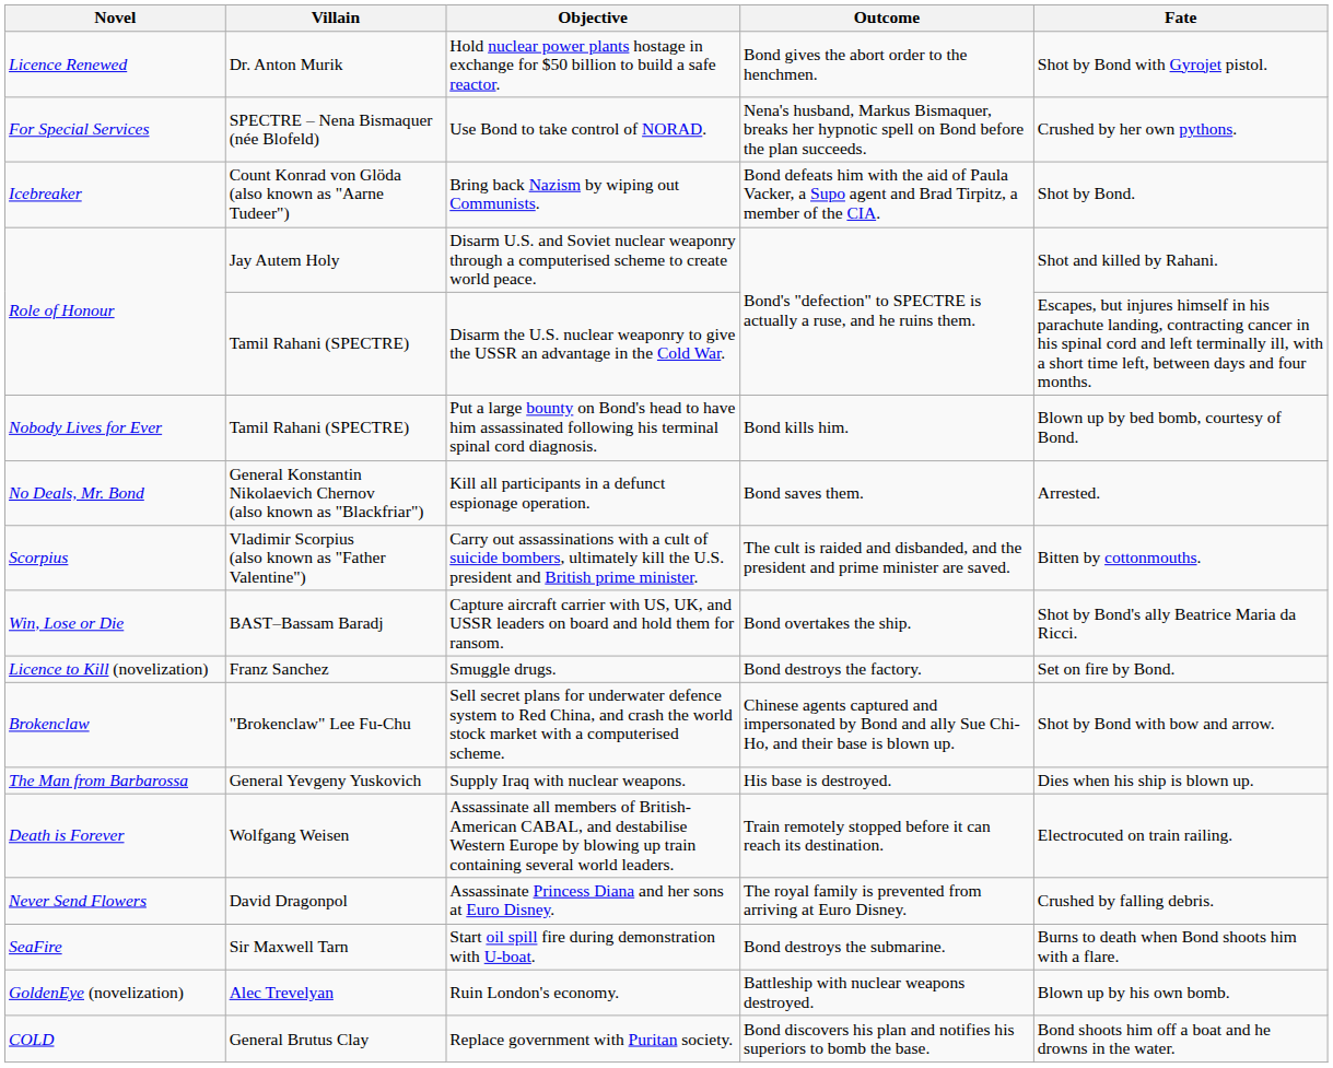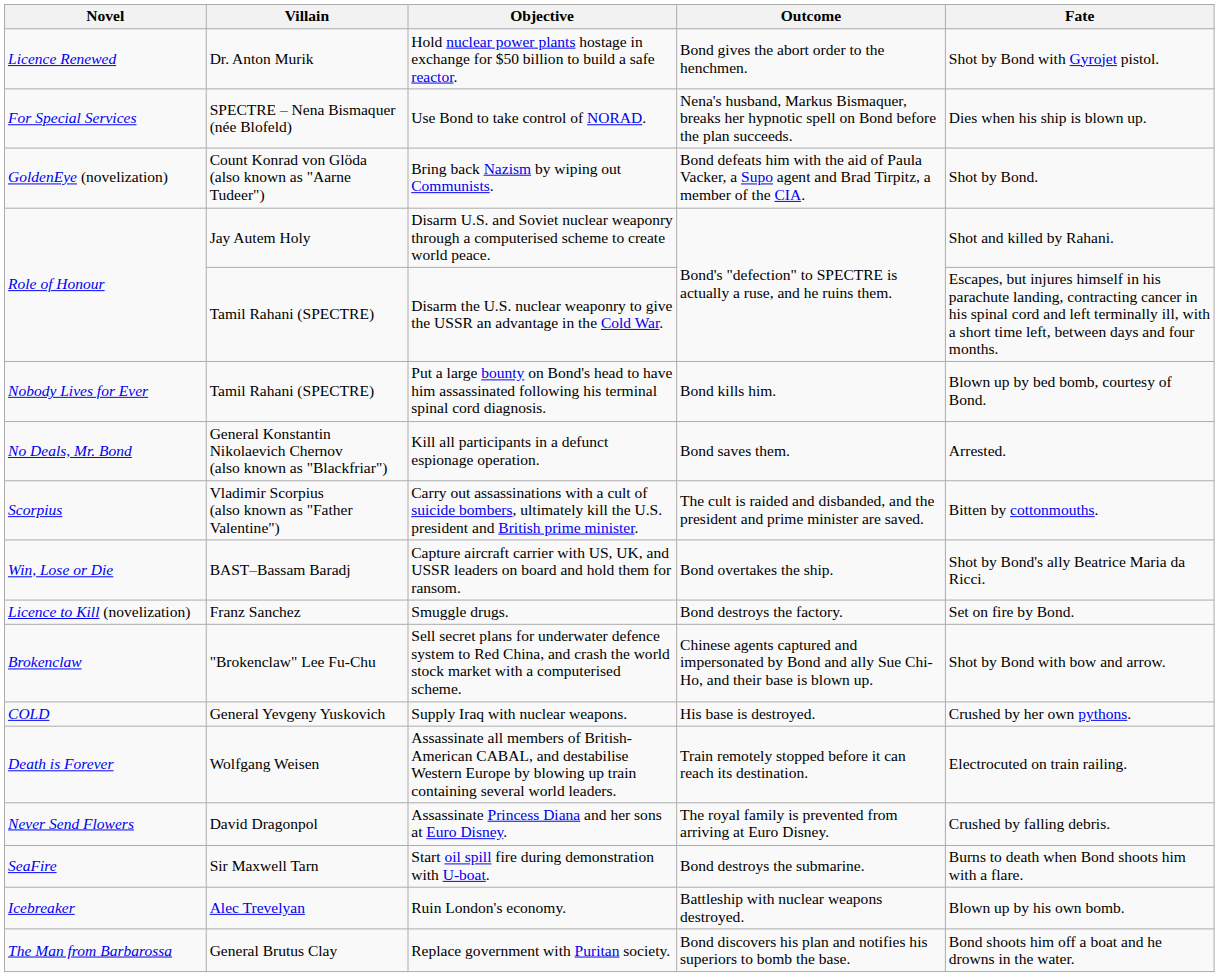Use Bond to take control of NORAD. | Fate: Crushed by her own pythons. -> Dies when his ship is blown up.
Bring back Nazism by wiping out Communists. | Novel: Icebreaker -> GoldenEye (novelization)
Supply Iraq with nuclear weapons. | Novel: The Man from Barbarossa -> COLD
Supply Iraq with nuclear weapons. | Fate: Dies when his ship is blown up. -> Crushed by her own pythons.
Ruin London's economy. | Novel: GoldenEye (novelization) -> Icebreaker
Replace government with Puritan society. | Novel: COLD -> The Man from Barbarossa
